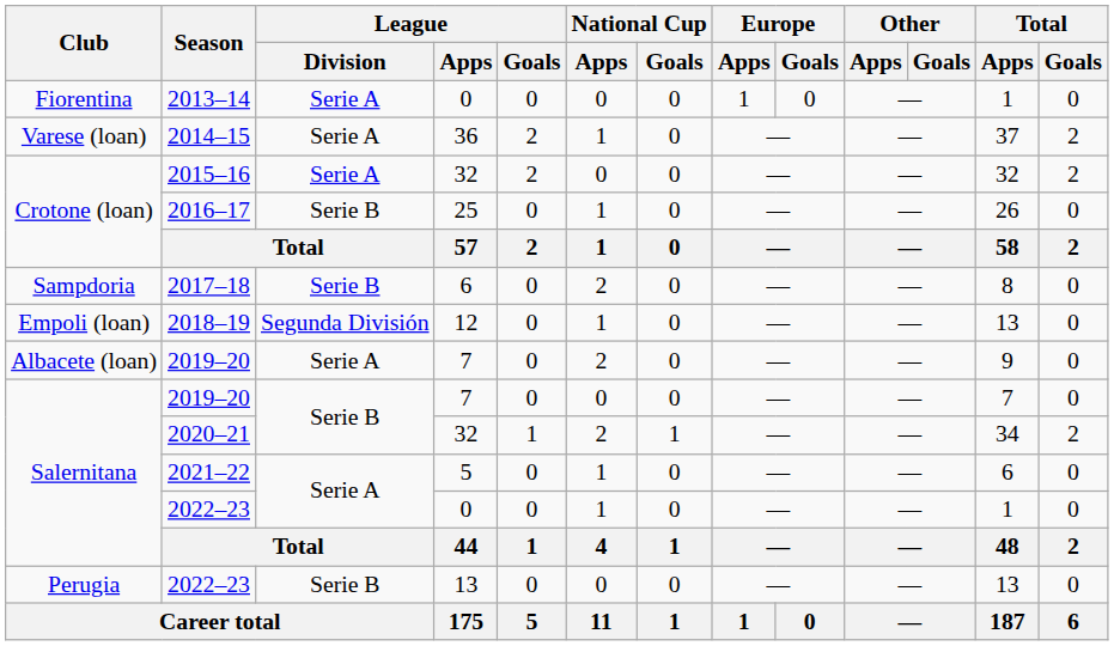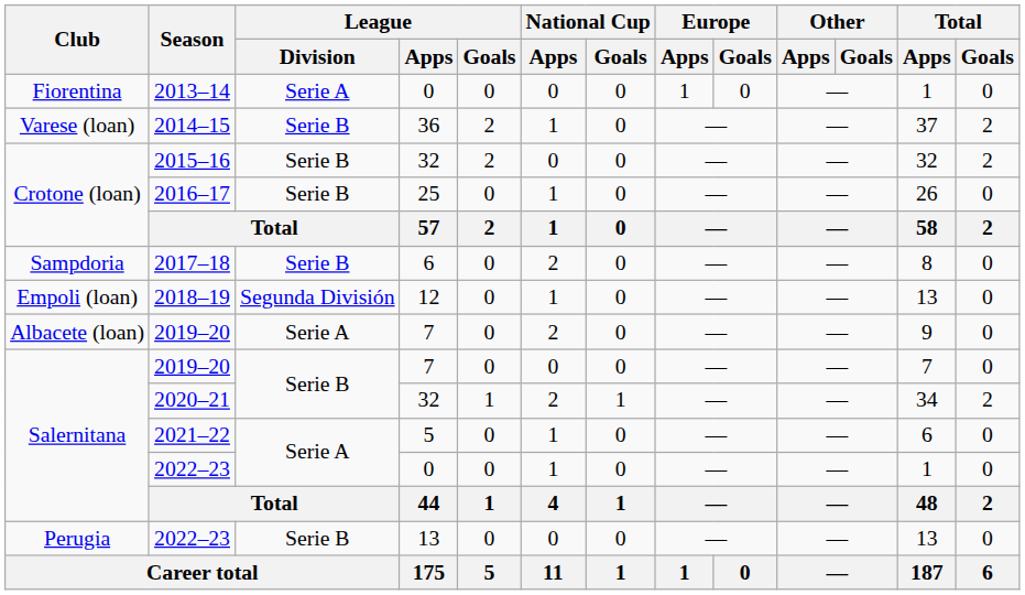2014–15 | League / Division: Serie A -> Serie B
2015–16 | League / Division: Serie A -> Serie B
